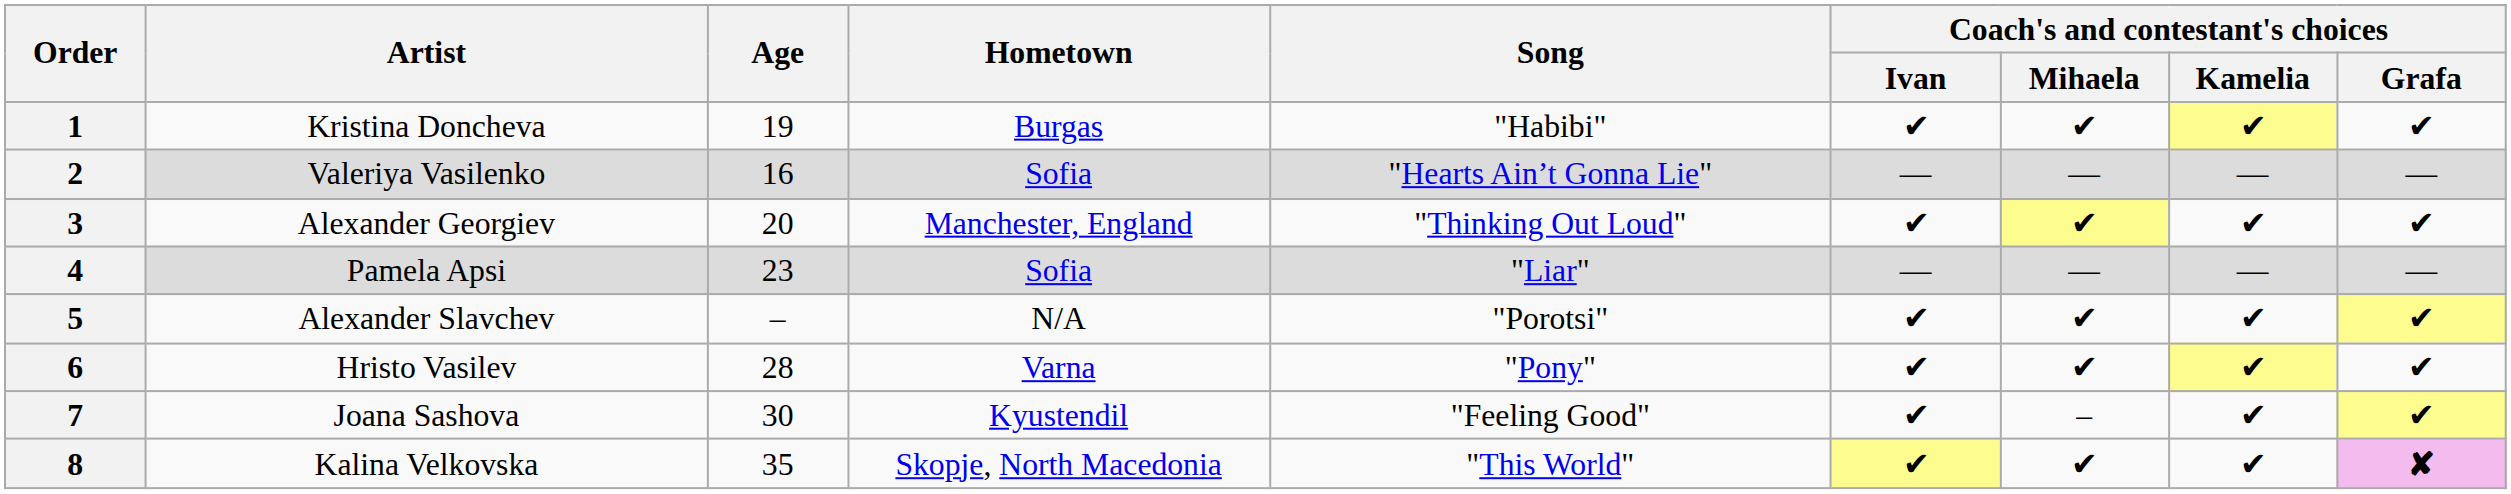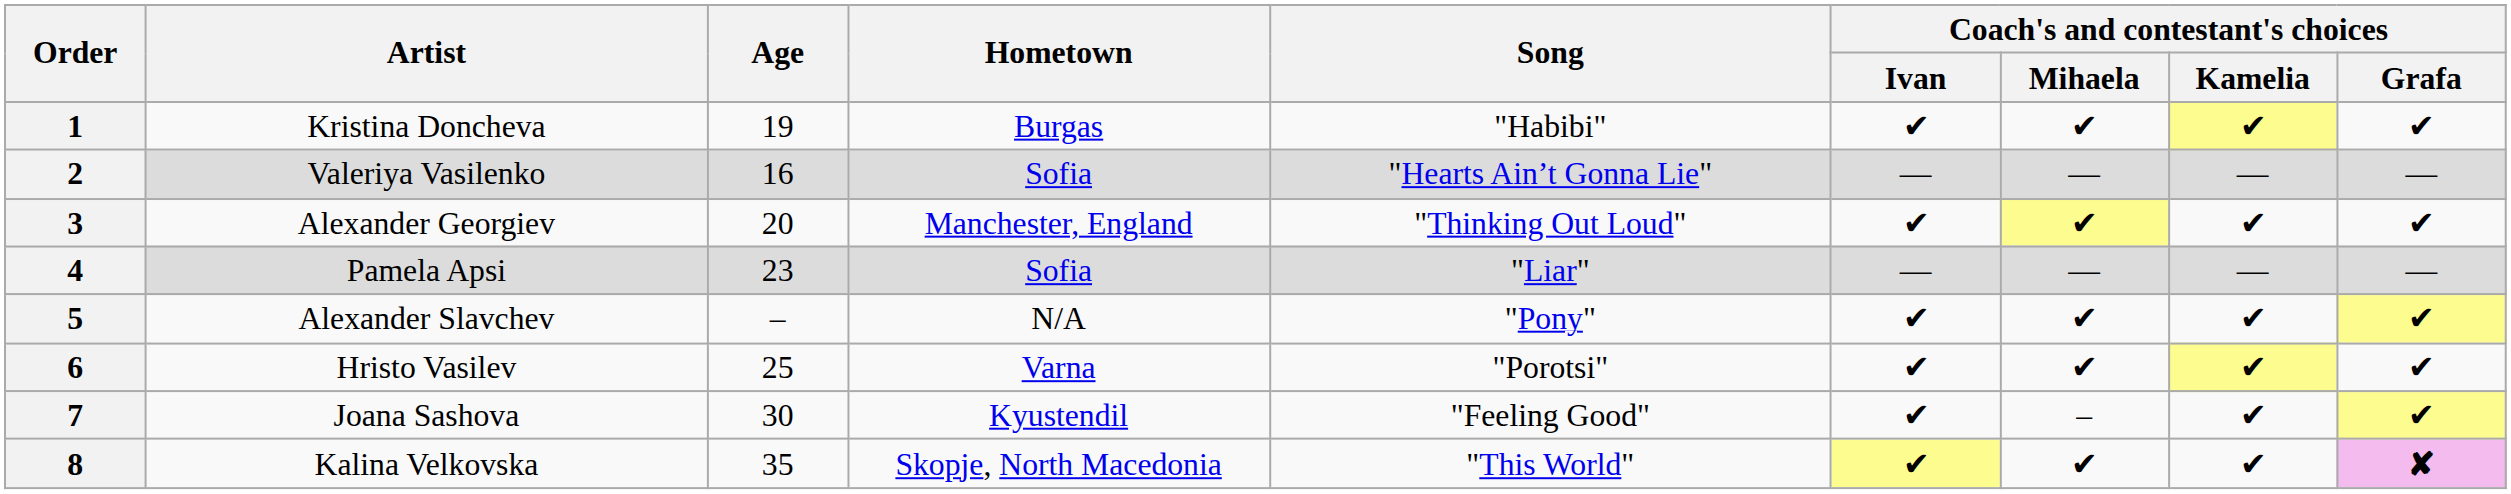5 | Song: "Porotsi" -> "Pony"
6 | Age: 28 -> 25
6 | Song: "Pony" -> "Porotsi"
